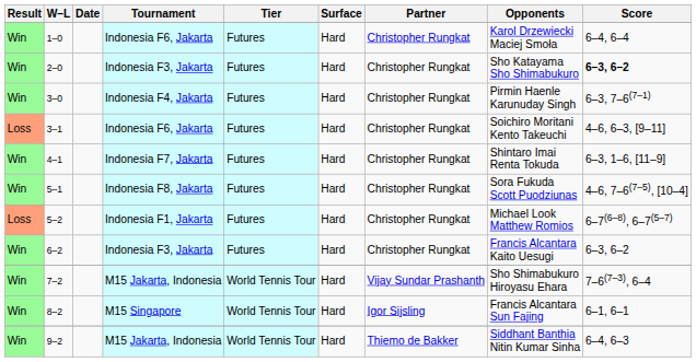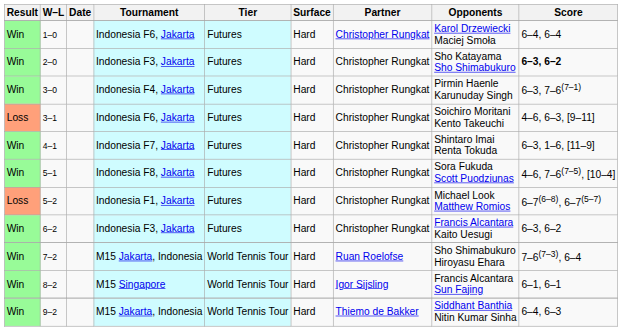7–2 | Partner: Vijay Sundar Prashanth -> Ruan Roelofse
